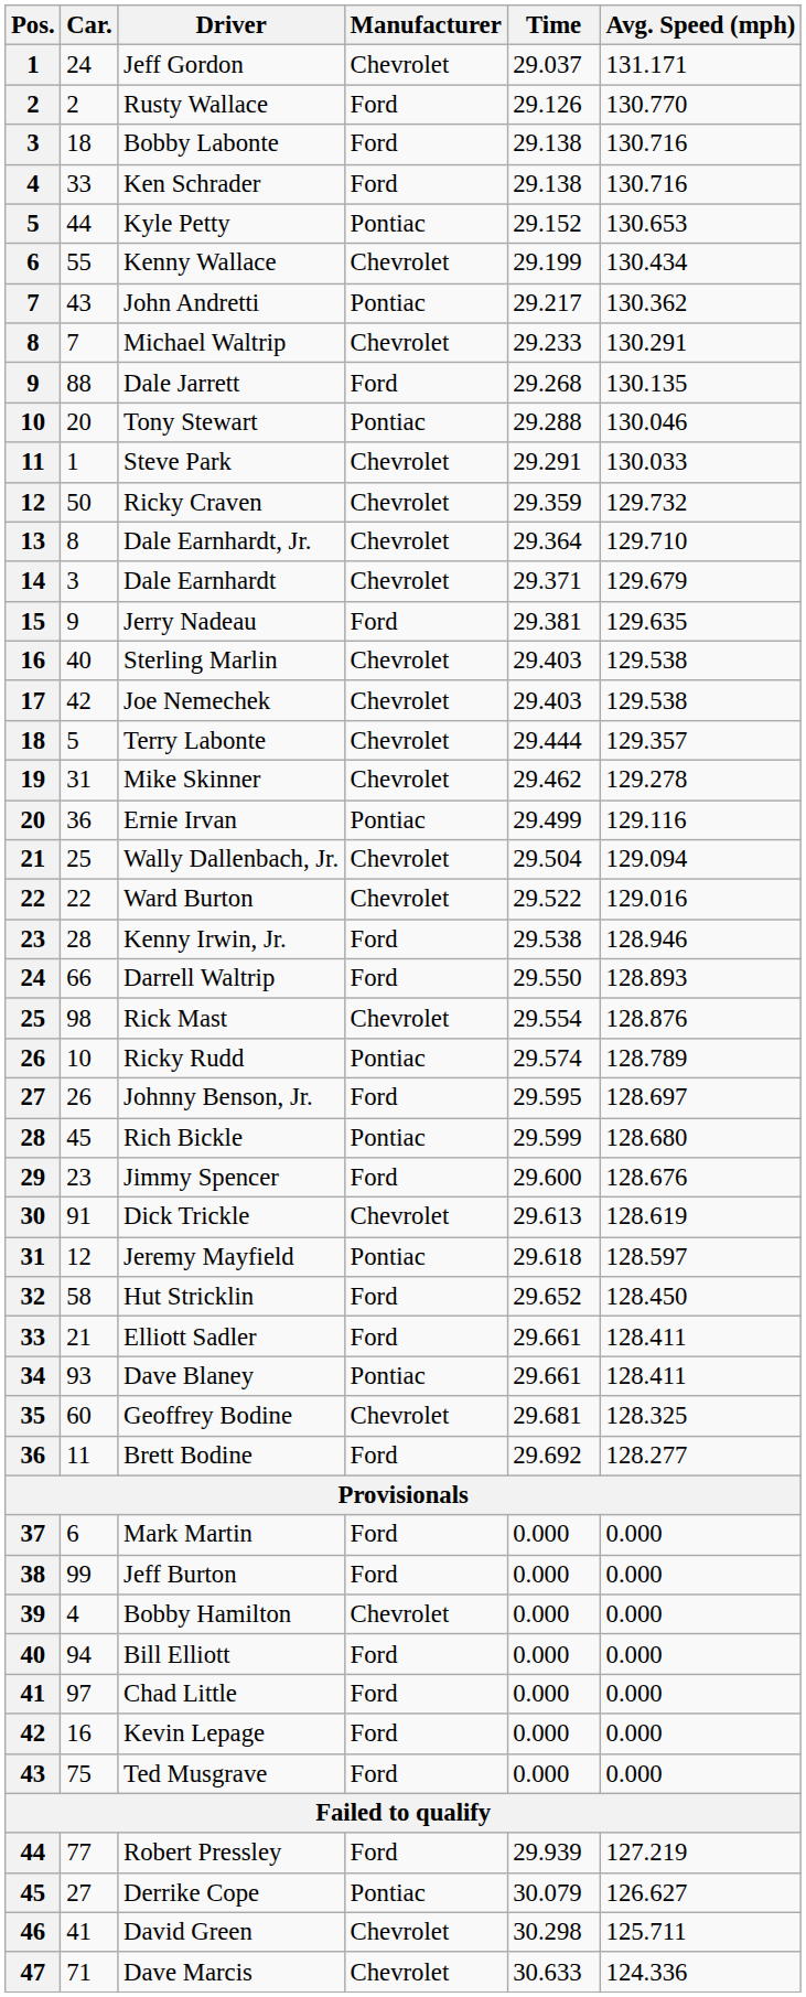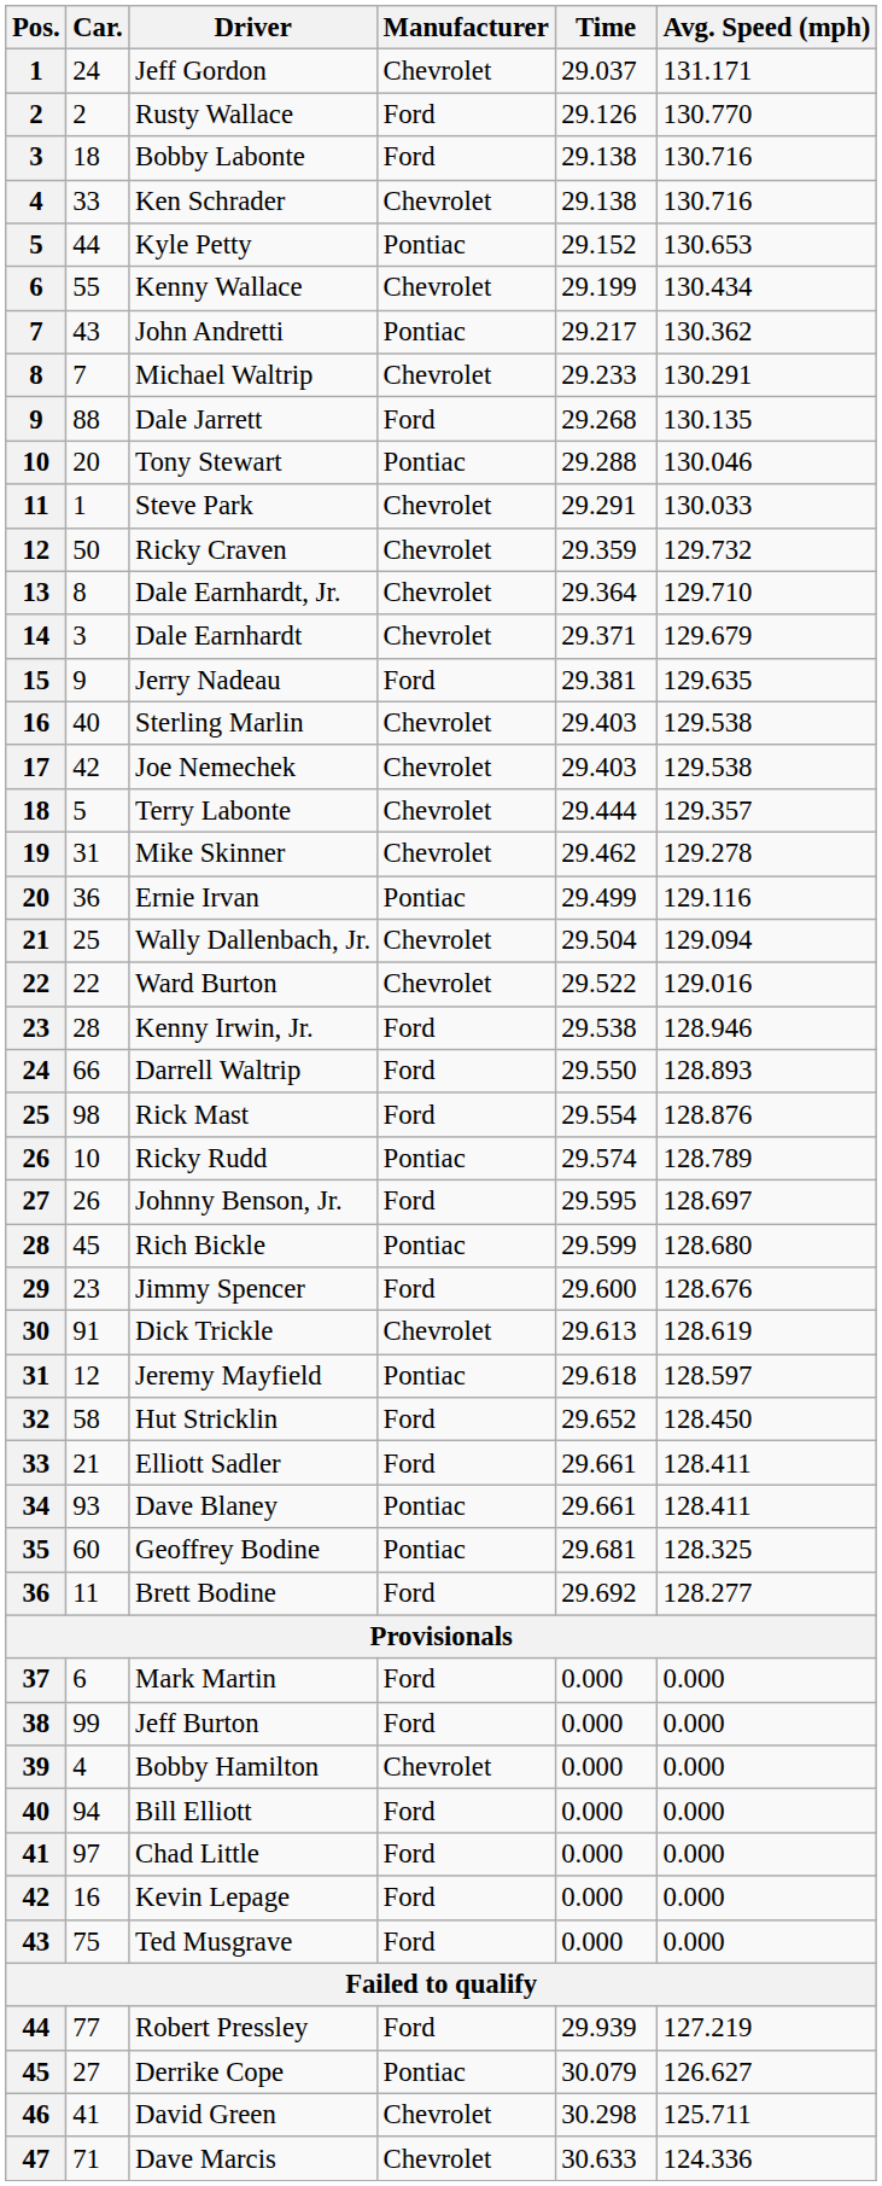Ken Schrader | Manufacturer: Ford -> Chevrolet
Rick Mast | Manufacturer: Chevrolet -> Ford
Geoffrey Bodine | Manufacturer: Chevrolet -> Pontiac
